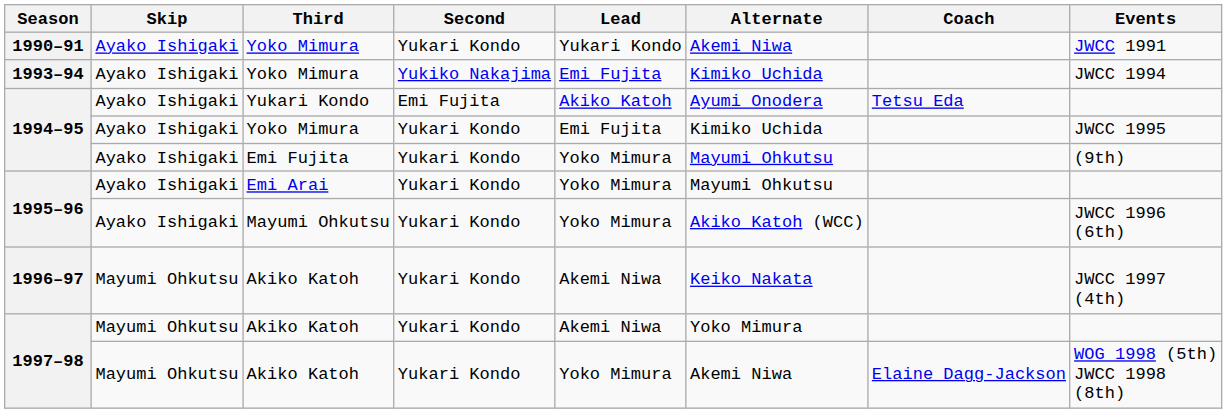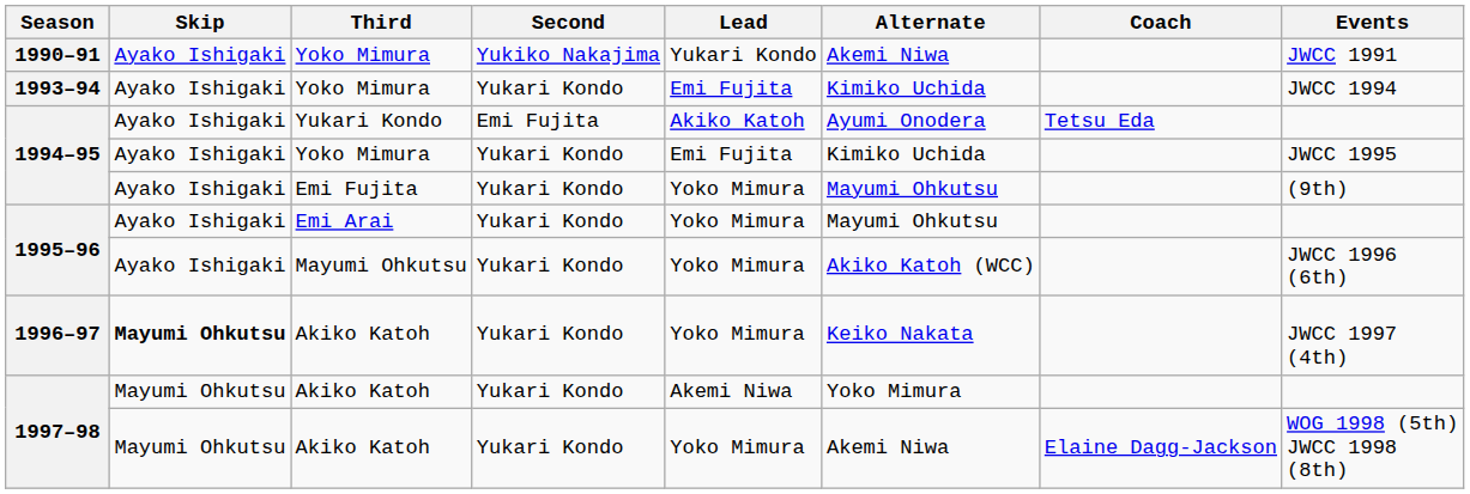1990–91 | Second: Yukari Kondo -> Yukiko Nakajima
1993–94 | Second: Yukiko Nakajima -> Yukari Kondo
1996–97 | Skip: normal -> bold
1996–97 | Lead: Akemi Niwa -> Yoko Mimura
